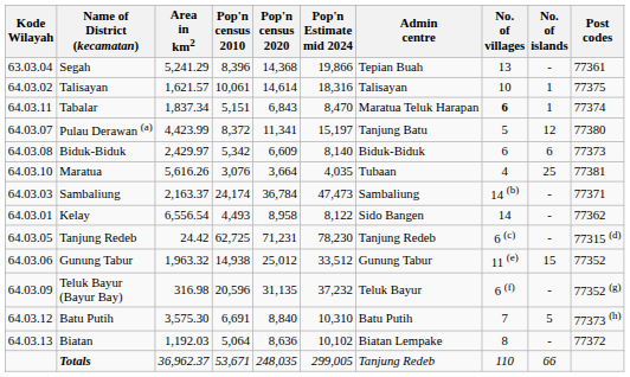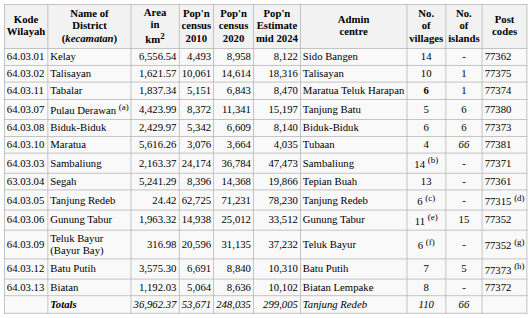rows swapped: Kelay <-> Segah
Pulau Derawan (a) | No. of islands: 12 -> 6
Maratua | No. of islands: 25 -> 66
